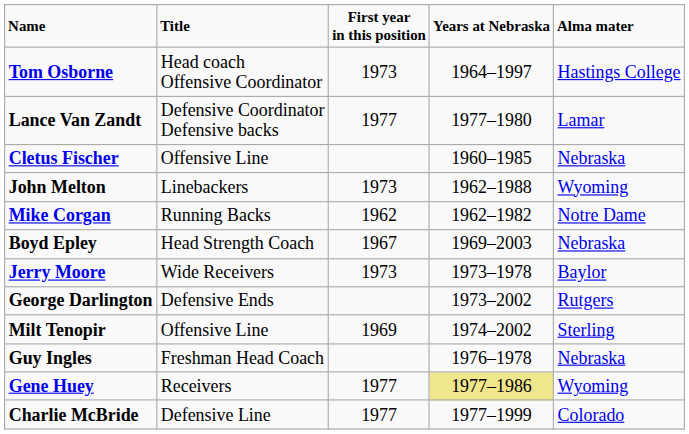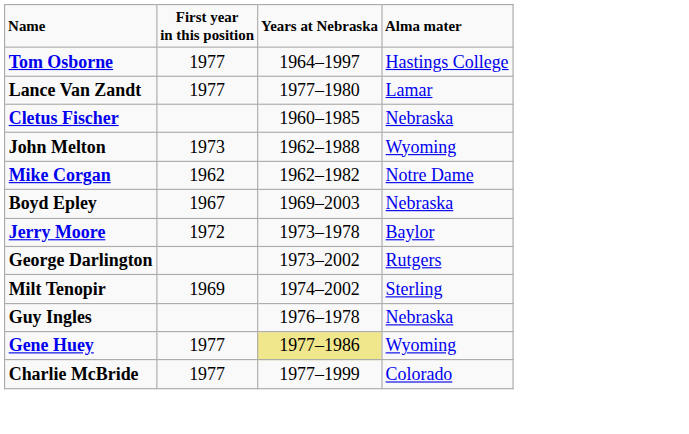- column: Title | Head coach Offensive Coordinator | Defensive Coordinator Defensive backs | Offensive Line | Linebackers | Running Backs | Head Strength Coach | Wide Receivers | Defensive Ends | Offensive Line | Freshman Head Coach | Receivers | Defensive Line
Tom Osborne | First year in this position: 1973 -> 1977
Jerry Moore | First year in this position: 1973 -> 1972
